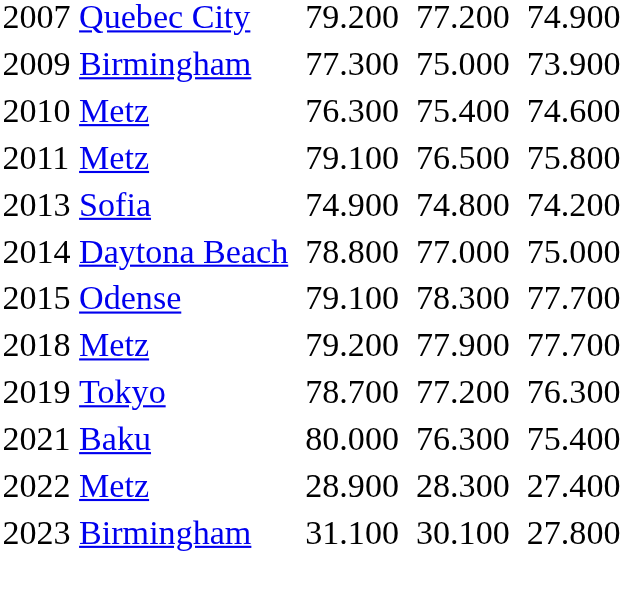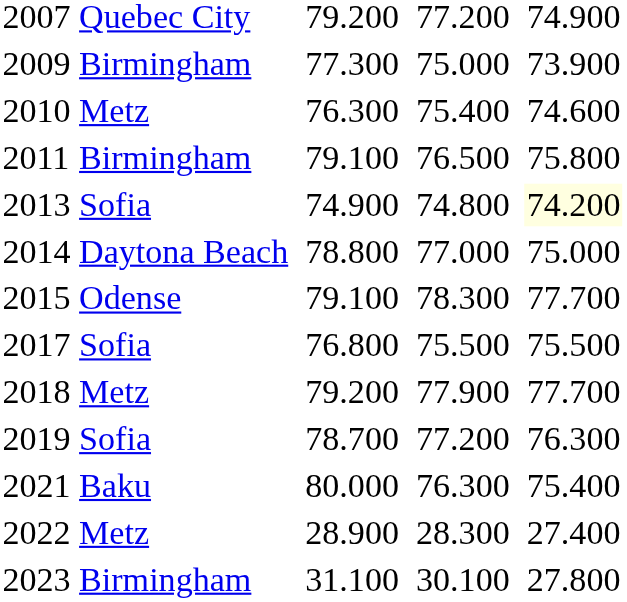2011 | column 2: Metz -> Birmingham
2013 | column 8: no background -> lightyellow background
+ row: 2017 | Sofia | 76.800 | 75.500 | 75.500
2019 | column 2: Tokyo -> Sofia
